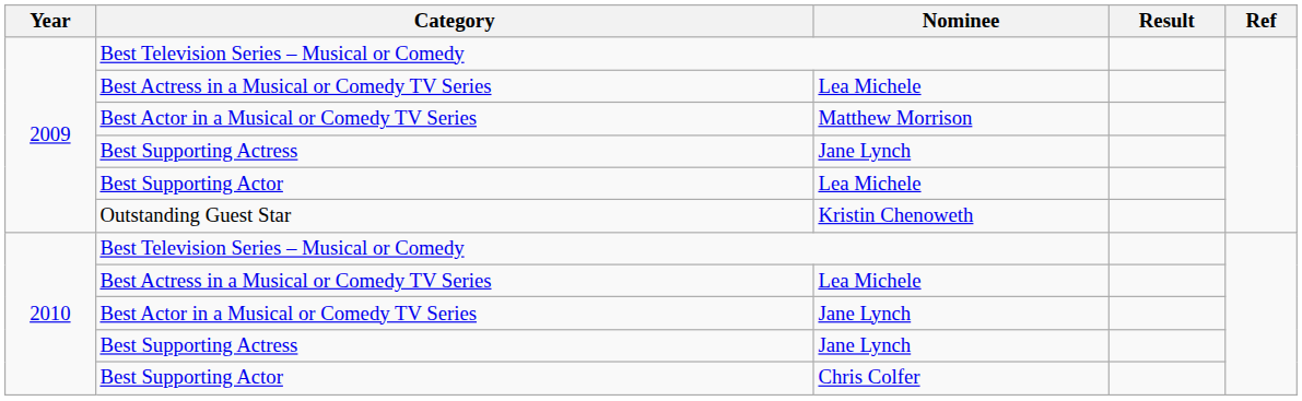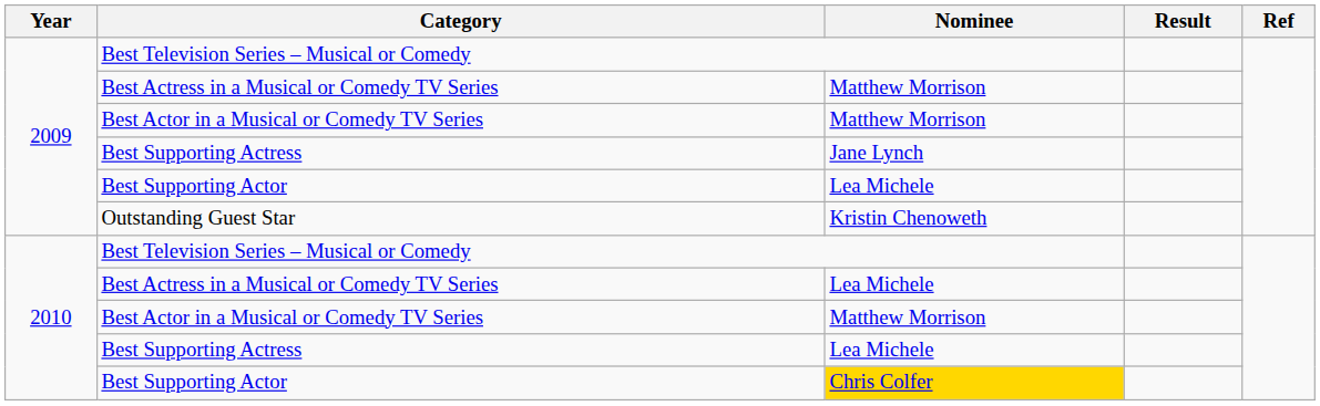2009 / Best Actress in a Musical or Comedy TV Series | Nominee: Lea Michele -> Matthew Morrison
2010 / Best Actor in a Musical or Comedy TV Series | Nominee: Jane Lynch -> Matthew Morrison
2010 / Best Supporting Actress | Nominee: Jane Lynch -> Lea Michele
2010 / Best Supporting Actor | Nominee: no background -> gold background
